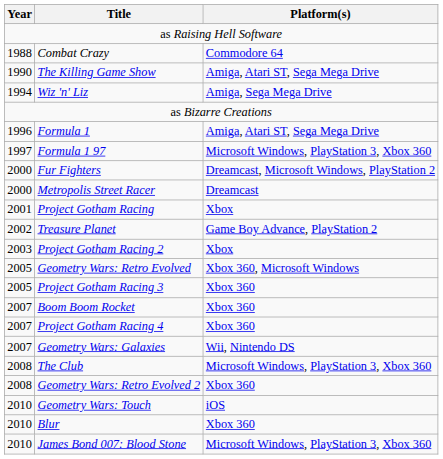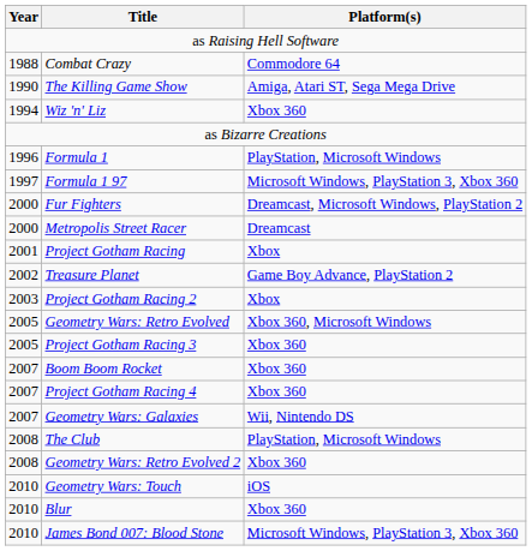Wiz 'n' Liz | Platform(s): Amiga, Sega Mega Drive -> Xbox 360
Formula 1 | Platform(s): Amiga, Atari ST, Sega Mega Drive -> PlayStation, Microsoft Windows
The Club | Platform(s): Microsoft Windows, PlayStation 3, Xbox 360 -> PlayStation, Microsoft Windows
